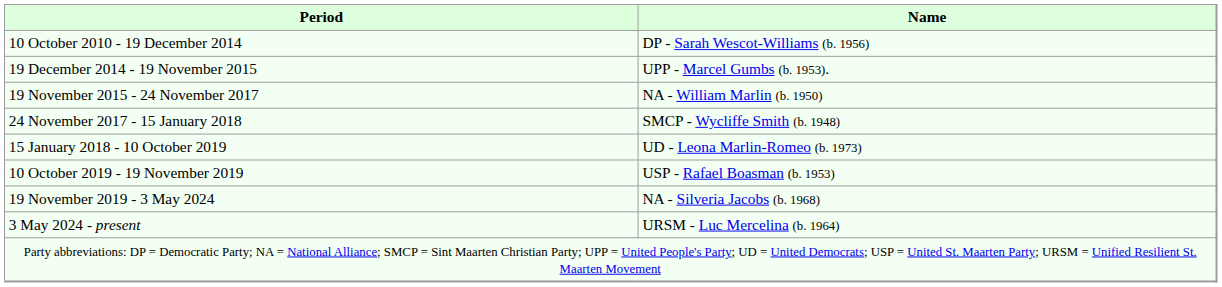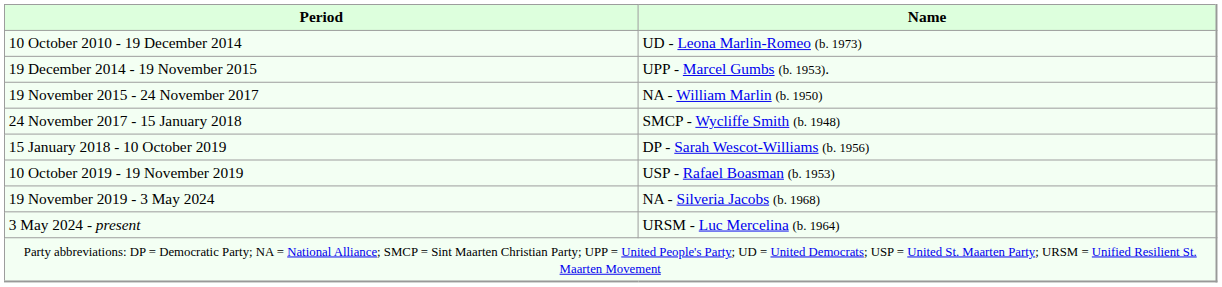10 October 2010 - 19 December 2014 | Name: DP - Sarah Wescot-Williams (b. 1956) -> UD - Leona Marlin-Romeo (b. 1973)
15 January 2018 - 10 October 2019 | Name: UD - Leona Marlin-Romeo (b. 1973) -> DP - Sarah Wescot-Williams (b. 1956)
